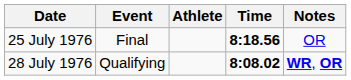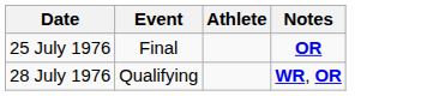- column: Time | 8:18.56 | 8:08.02
25 July 1976 | Notes: normal -> bold
